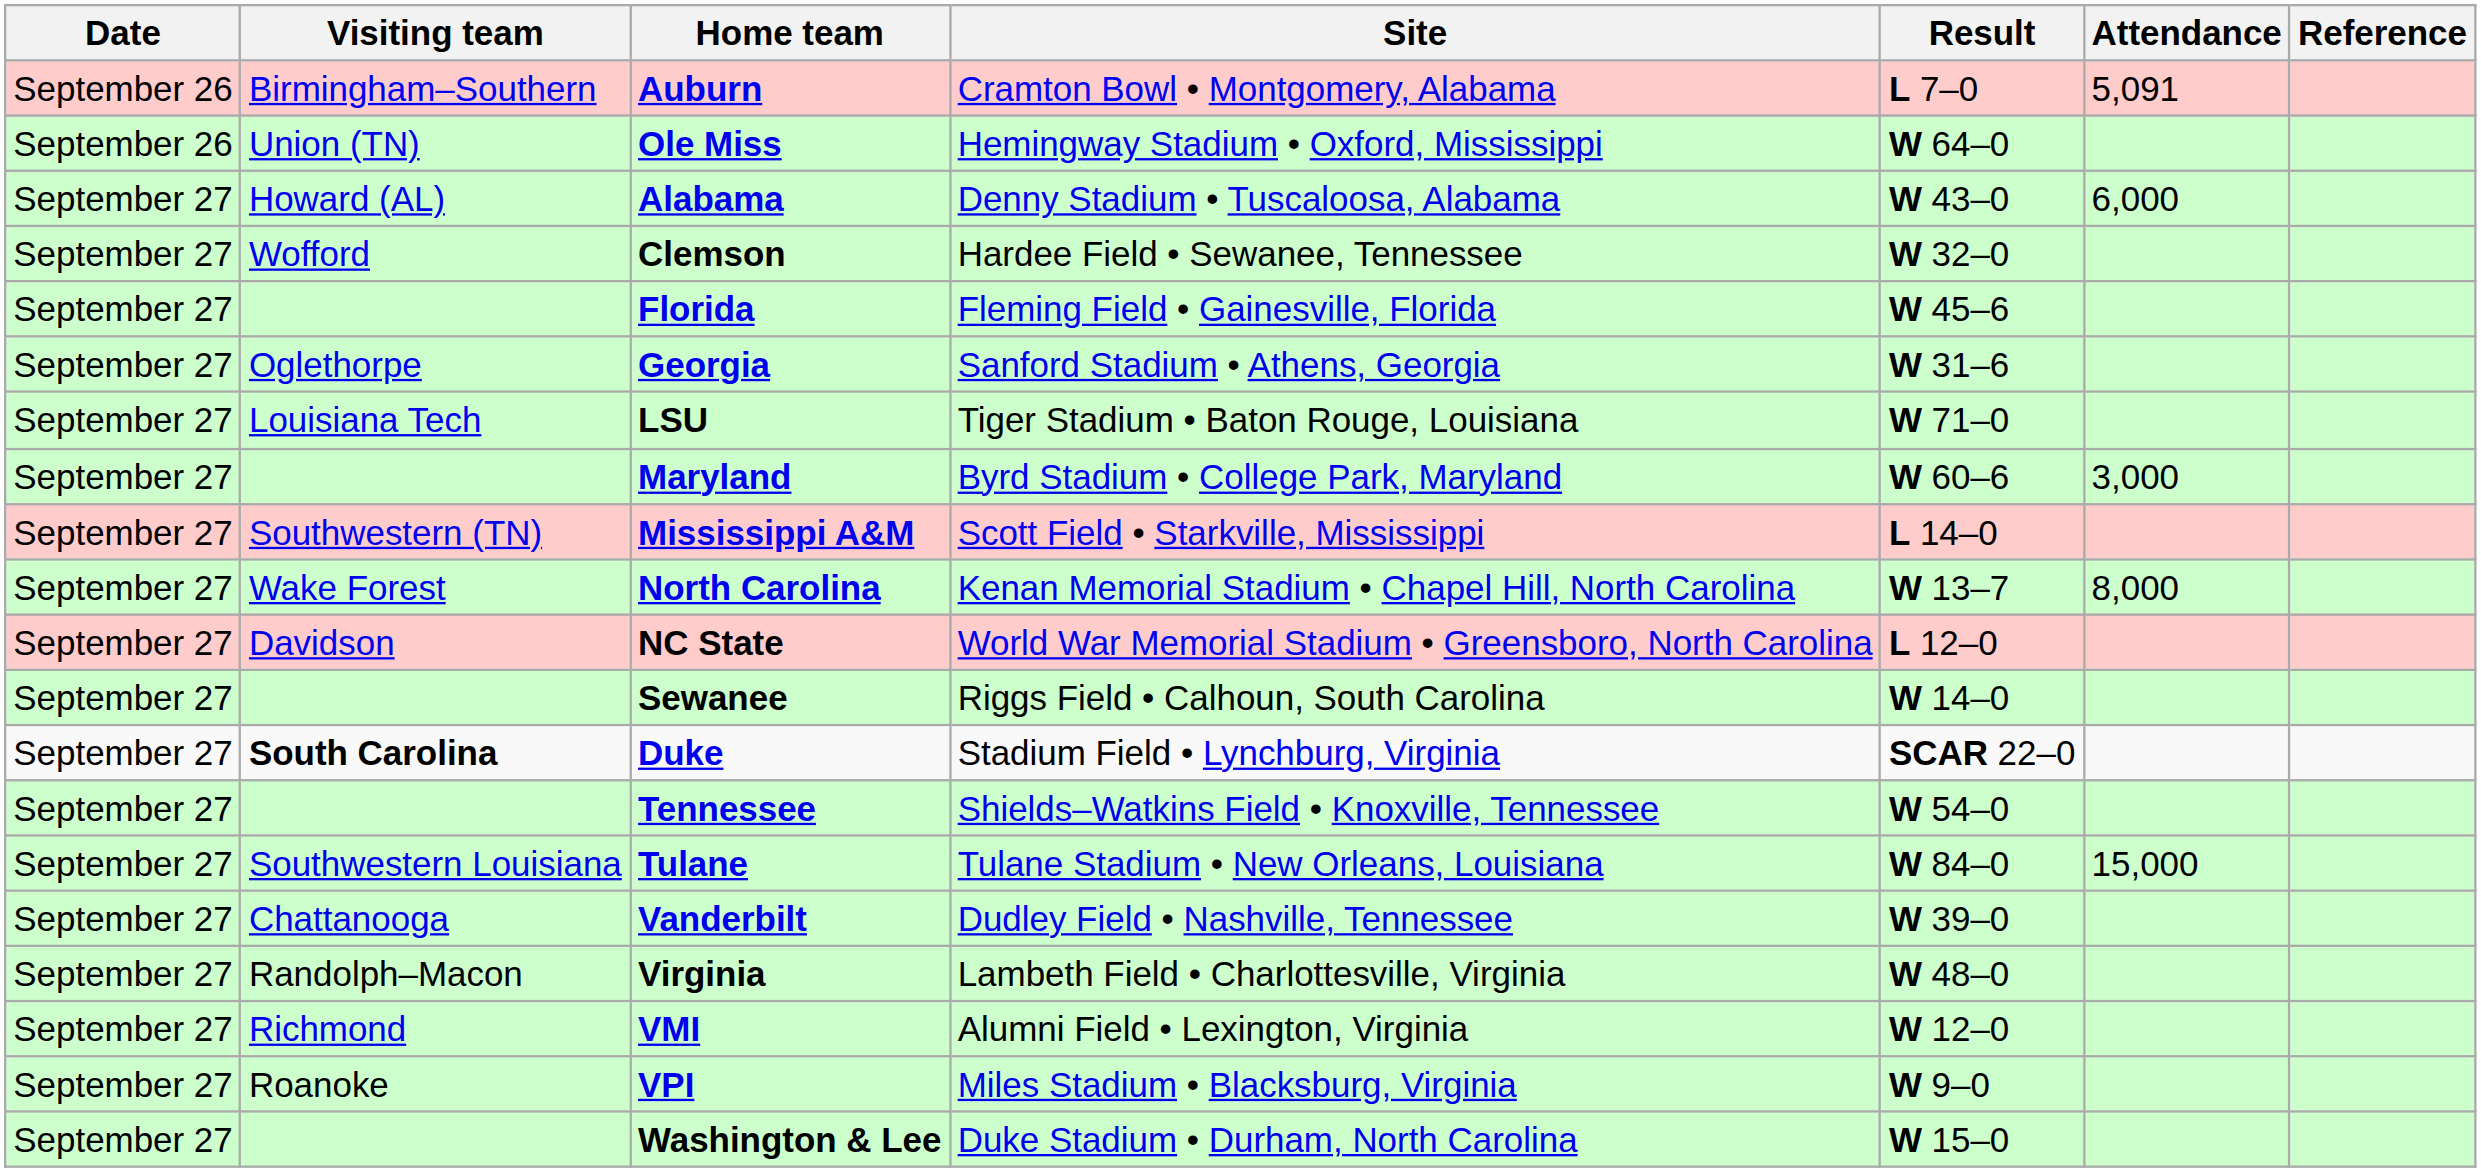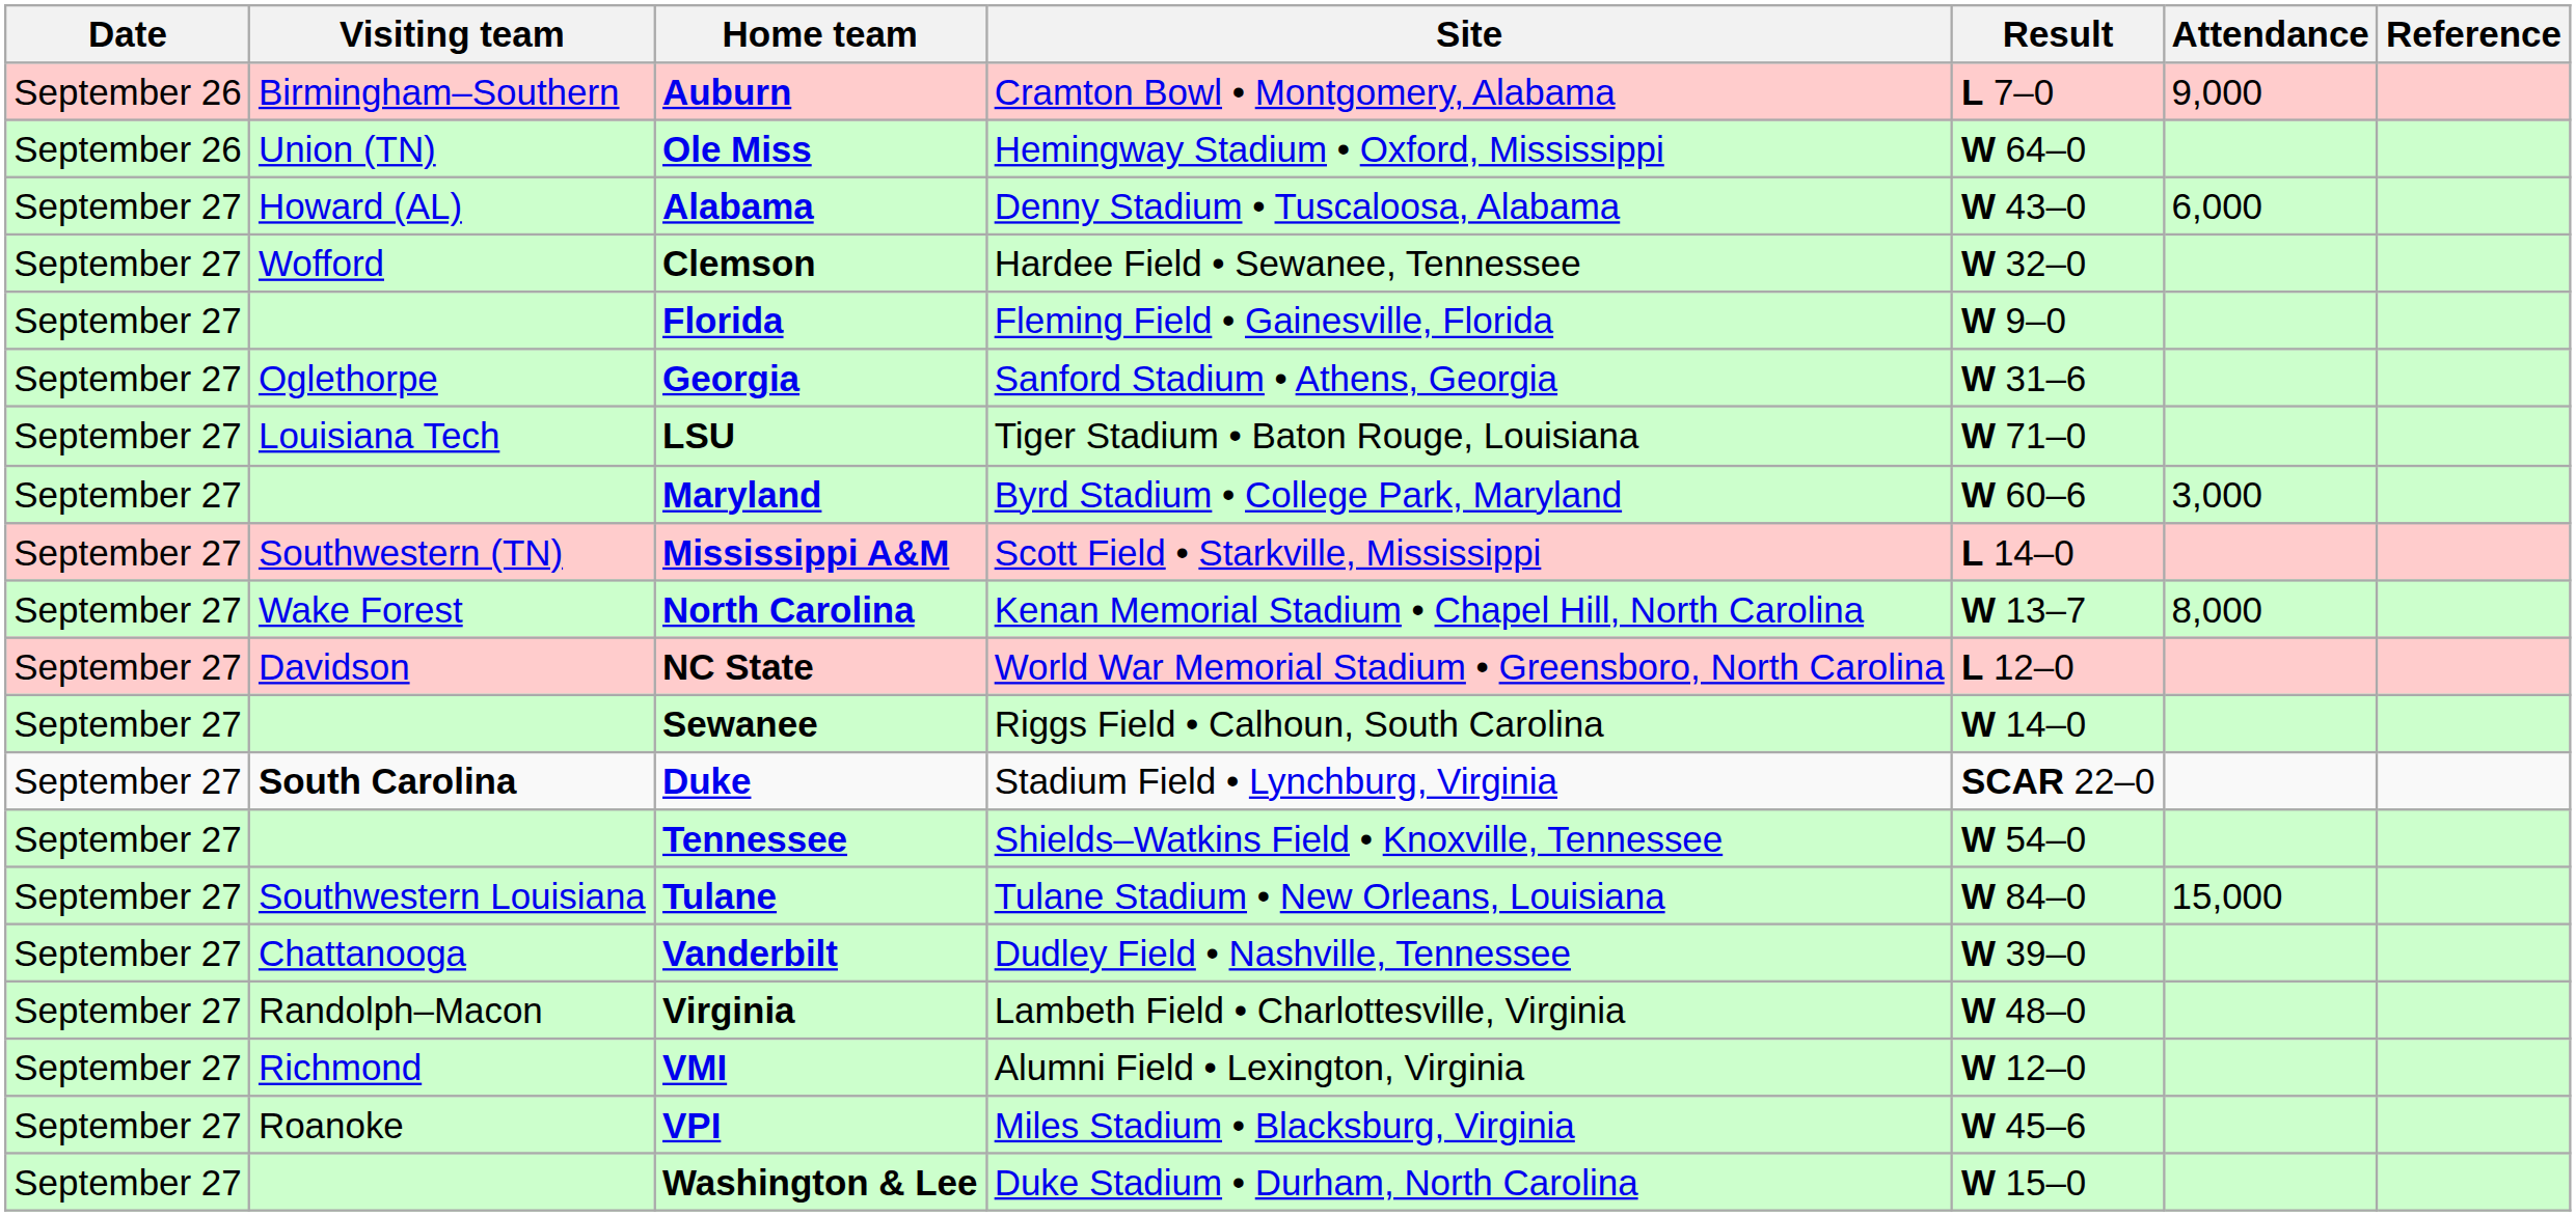Auburn | Attendance: 5,091 -> 9,000
Florida | Result: W 45–6 -> W 9–0
VPI | Result: W 9–0 -> W 45–6
